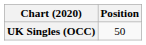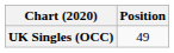UK Singles (OCC) | Position: 50 -> 49
